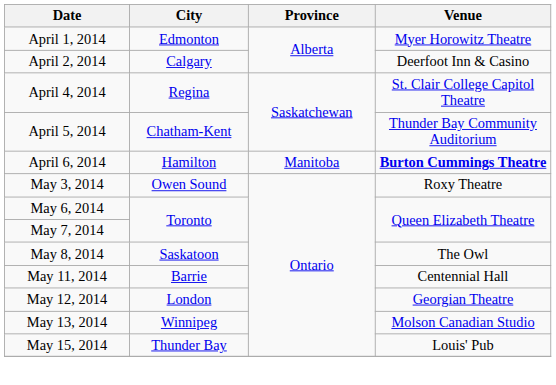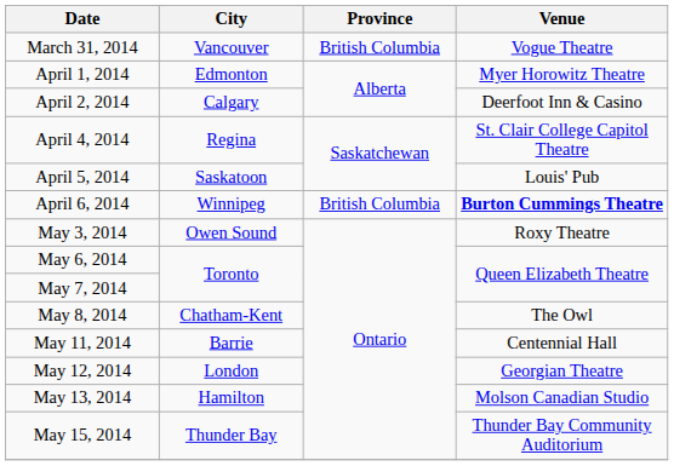+ row: March 31, 2014 | Vancouver | British Columbia | Vogue Theatre
April 5, 2014 | City: Chatham-Kent -> Saskatoon
April 5, 2014 | Venue: Thunder Bay Community Auditorium -> Louis' Pub
April 6, 2014 | City: Hamilton -> Winnipeg
April 6, 2014 | Province: Manitoba -> British Columbia
May 8, 2014 | City: Saskatoon -> Chatham-Kent
May 13, 2014 | City: Winnipeg -> Hamilton
May 15, 2014 | Venue: Louis' Pub -> Thunder Bay Community Auditorium
